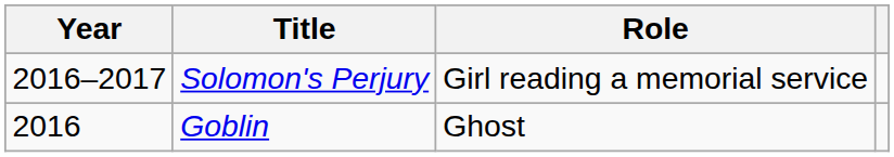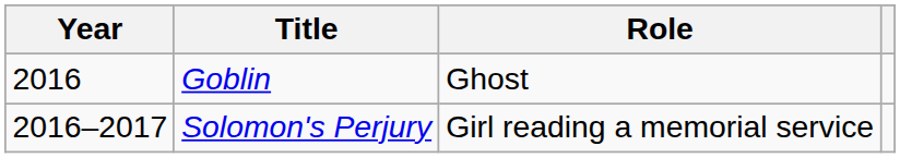rows swapped: Goblin <-> Solomon's Perjury
